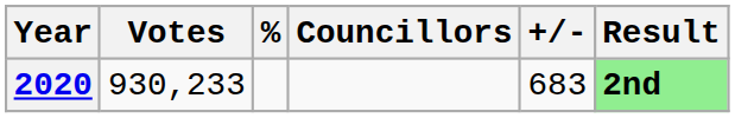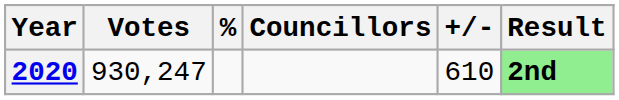2020 | Votes: 930,233 -> 930,247
2020 | +/-: 683 -> 610
